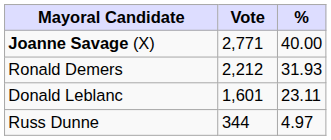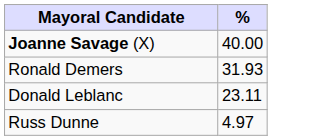- column: Vote | 2,771 | 2,212 | 1,601 | 344
